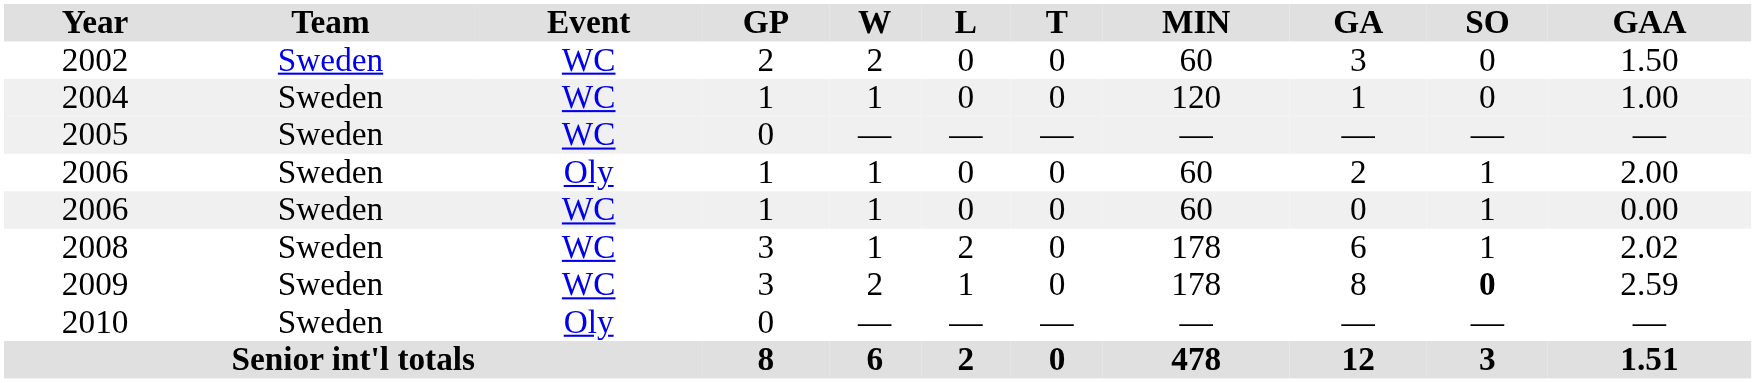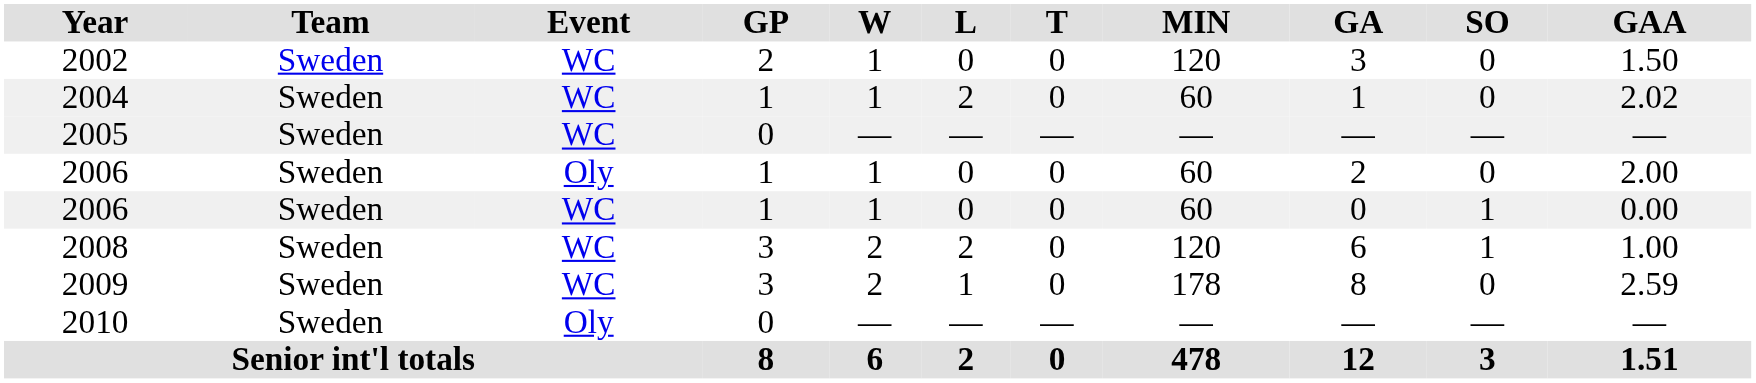2002 | W: 2 -> 1
2002 | MIN: 60 -> 120
2004 | L: 0 -> 2
2004 | MIN: 120 -> 60
2004 | GAA: 1.00 -> 2.02
2006 / Oly | SO: 1 -> 0
2008 | W: 1 -> 2
2008 | MIN: 178 -> 120
2008 | GAA: 2.02 -> 1.00
2009 | SO: bold -> normal
